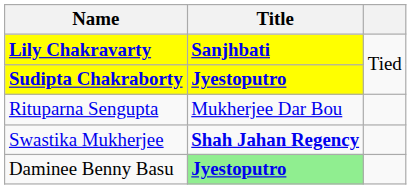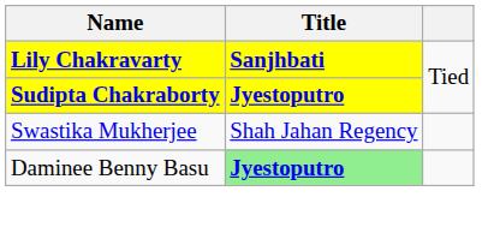- row: Rituparna Sengupta | Mukherjee Dar Bou
Swastika Mukherjee | Title: bold -> normal
